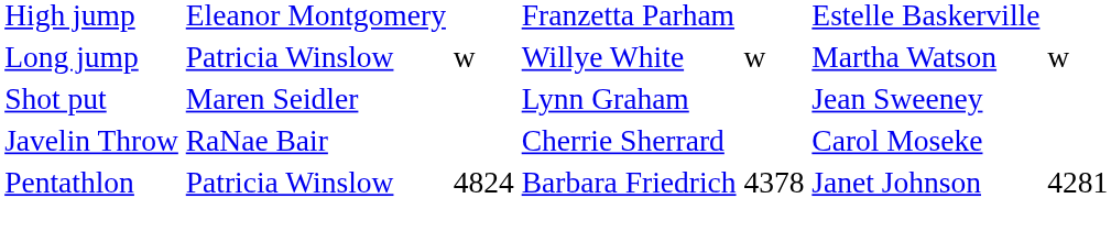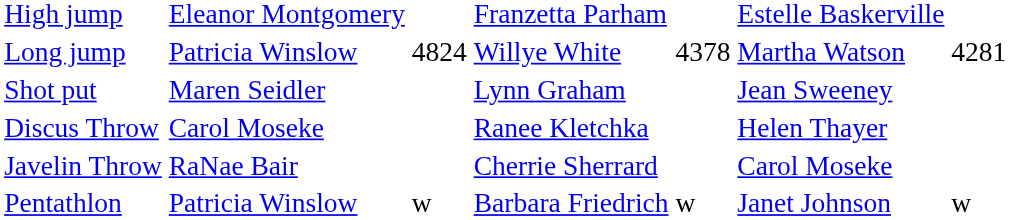Long jump | column 3: w -> 4824
Long jump | column 5: w -> 4378
Long jump | column 7: w -> 4281
+ row: Discus Throw | Carol Moseke | Ranee Kletchka | Helen Thayer
Pentathlon | column 3: 4824 -> w
Pentathlon | column 5: 4378 -> w
Pentathlon | column 7: 4281 -> w
